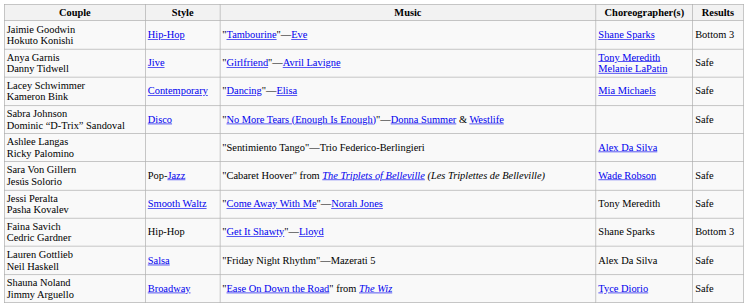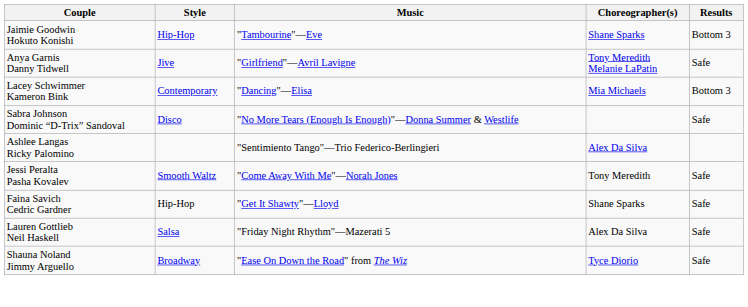Lacey Schwimmer Kameron Bink | Results: Safe -> Bottom 3
- row: Sara Von Gillern Jesús Solorio | Pop-Jazz | "Cabaret Hoover" from The Triplets of Belleville (Les Triplettes de Belleville) | Wade Robson | Safe
Faina Savich Cedric Gardner | Results: Bottom 3 -> Safe
